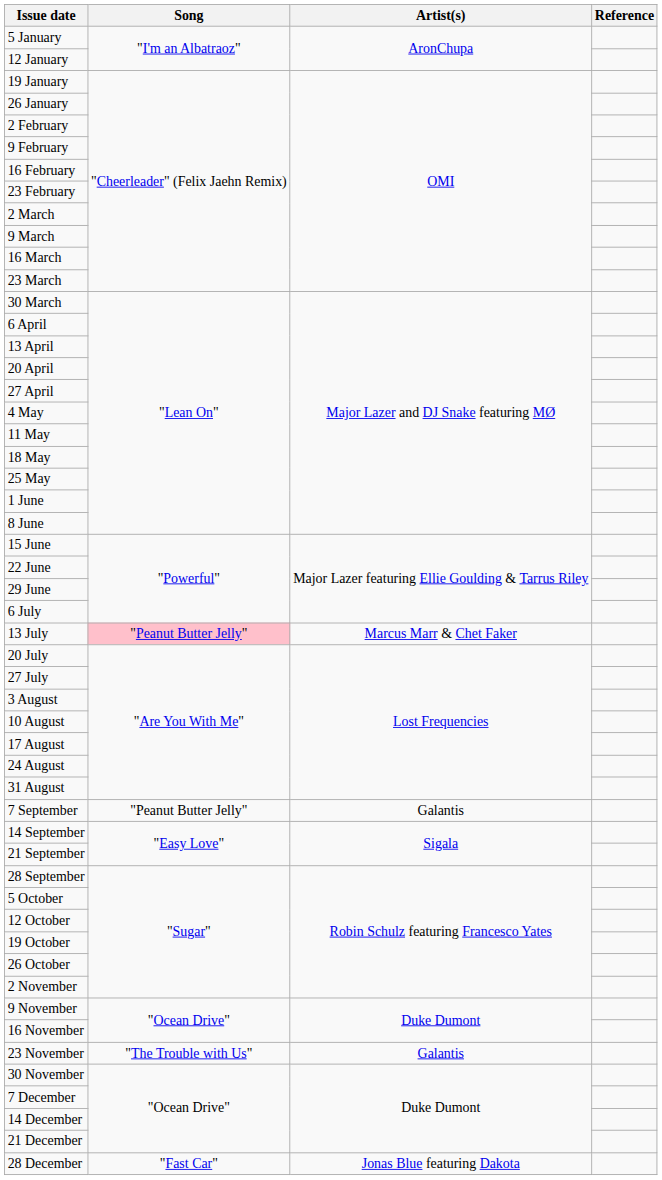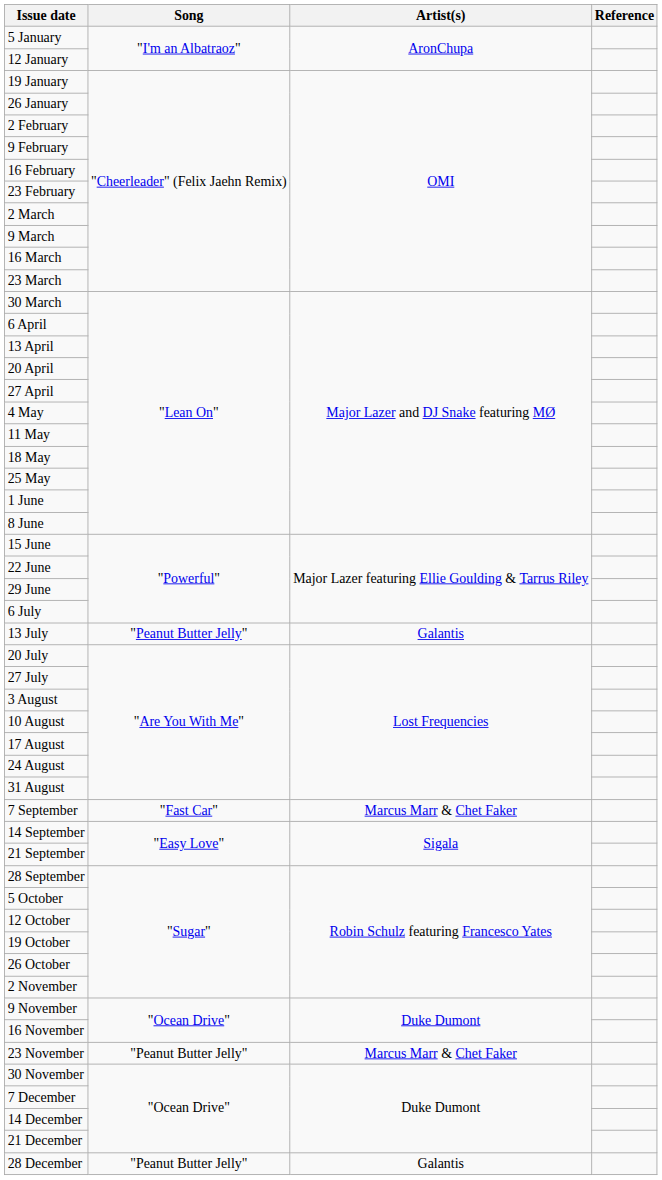13 July | Song: pink background -> no background
13 July | Artist(s): Marcus Marr & Chet Faker -> Galantis
7 September | Song: "Peanut Butter Jelly" -> "Fast Car"
7 September | Artist(s): Galantis -> Marcus Marr & Chet Faker
23 November | Song: "The Trouble with Us" -> "Peanut Butter Jelly"
23 November | Artist(s): Galantis -> Marcus Marr & Chet Faker
28 December | Song: "Fast Car" -> "Peanut Butter Jelly"
28 December | Artist(s): Jonas Blue featuring Dakota -> Galantis
